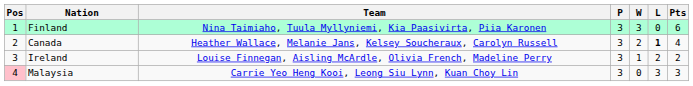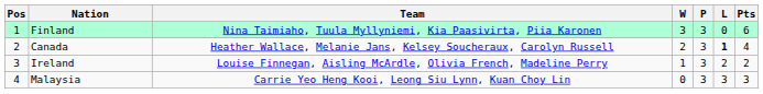columns swapped: P <-> W
Malaysia | Pos: pink background -> no background
